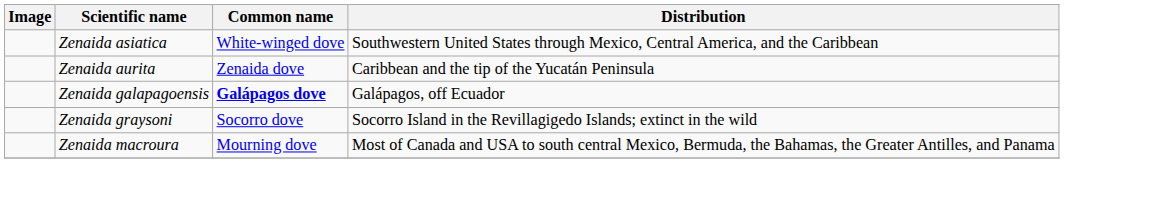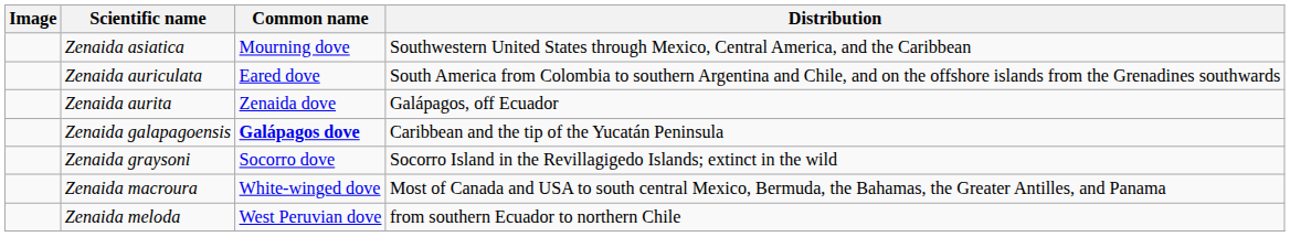Zenaida asiatica | Common name: White-winged dove -> Mourning dove
+ row: Zenaida auriculata | Eared dove | South America from Colombia to southern Argentina and Chile, and on the offshore islands from the Grenadines southwards
Zenaida aurita | Distribution: Caribbean and the tip of the Yucatán Peninsula -> Galápagos, off Ecuador
Zenaida galapagoensis | Distribution: Galápagos, off Ecuador -> Caribbean and the tip of the Yucatán Peninsula
Zenaida macroura | Common name: Mourning dove -> White-winged dove
+ row: Zenaida meloda | West Peruvian dove | from southern Ecuador to northern Chile
